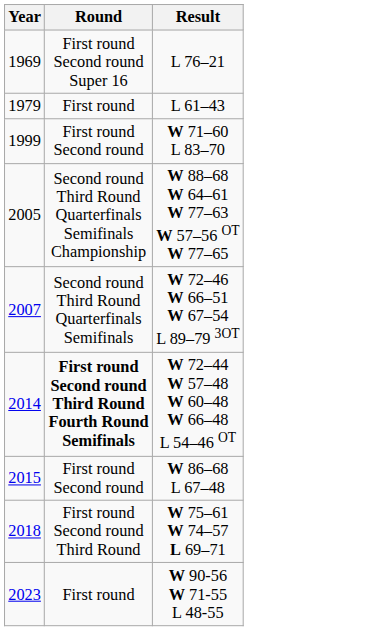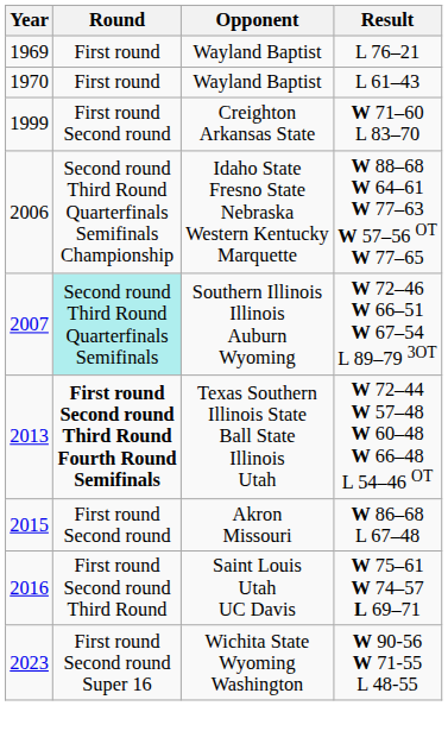+ column: Opponent | Wayland Baptist | Wayland Baptist | Creighton Arkansas State | Idaho State Fresno State Nebraska Western Kentucky Marquette | Southern Illinois Illinois Auburn Wyoming | Texas Southern Illinois State Ball State Illinois Utah | Akron Missouri | Saint Louis Utah UC Davis | Wichita State Wyoming Washington
L 76–21 | Round: First round Second round Super 16 -> First round
L 61–43 | Year: 1979 -> 1970
W 88–68 W 64–61 W 77–63 W 57–56 OT W 77–65 | Year: 2005 -> 2006
W 72–46 W 66–51 W 67–54 L 89–79 3OT | Round: no background -> paleturquoise background
W 72–44 W 57–48 W 60–48 W 66–48 L 54–46 OT | Year: 2014 -> 2013
W 75–61 W 74–57 L 69–71 | Year: 2018 -> 2016
W 90-56 W 71-55 L 48-55 | Round: First round -> First round Second round Super 16
